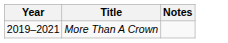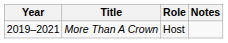+ column: Role | Host
